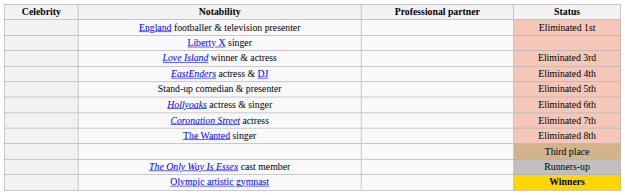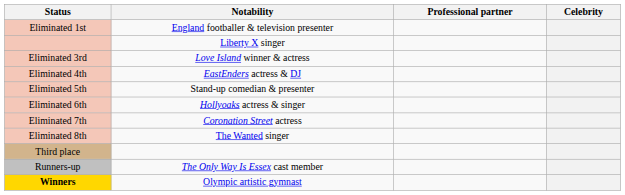columns swapped: Celebrity <-> Status
